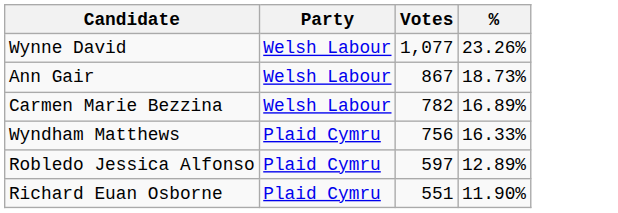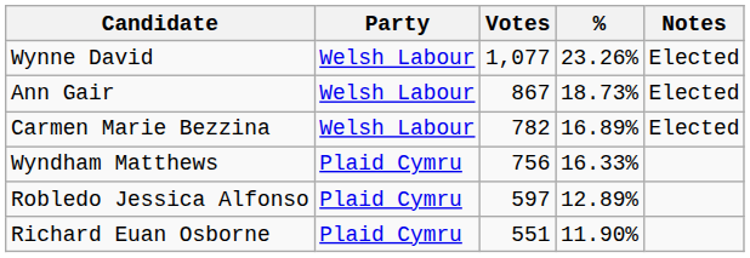+ column: Notes | Elected | Elected | Elected
